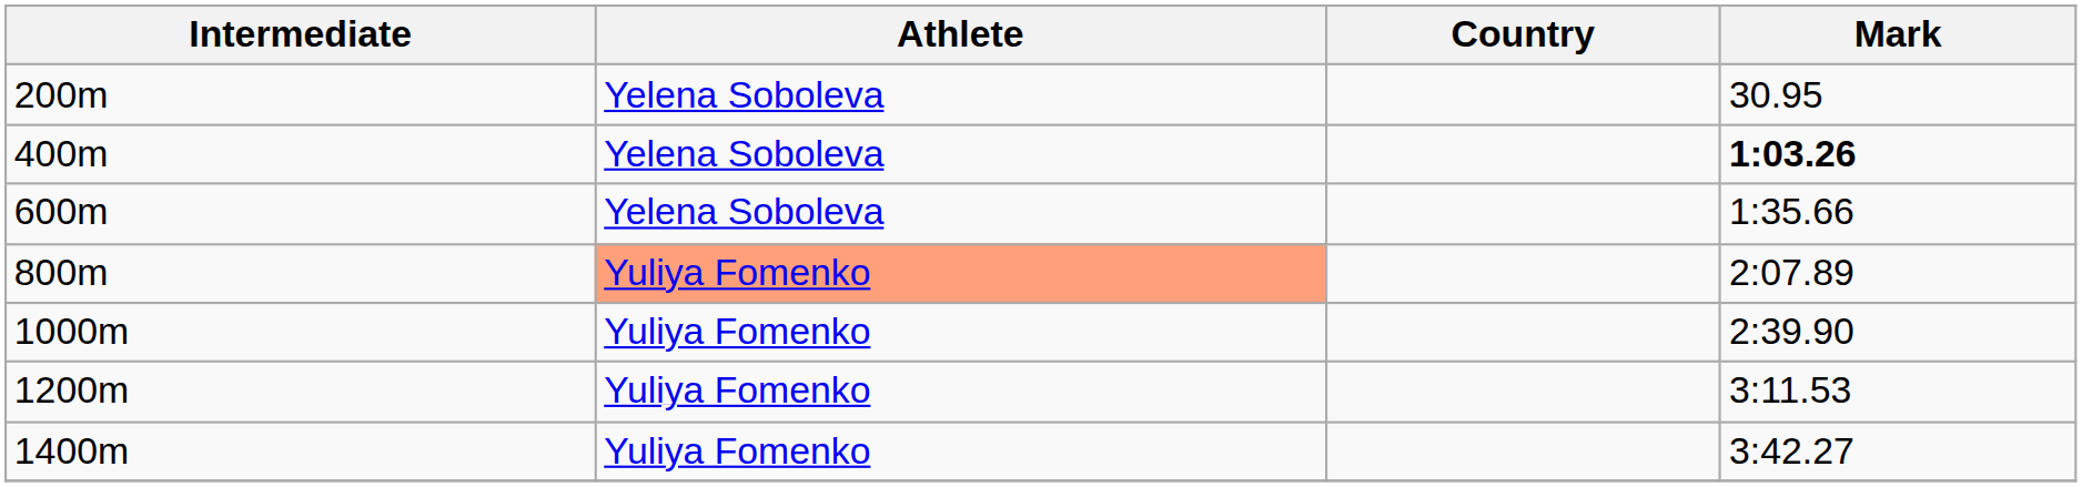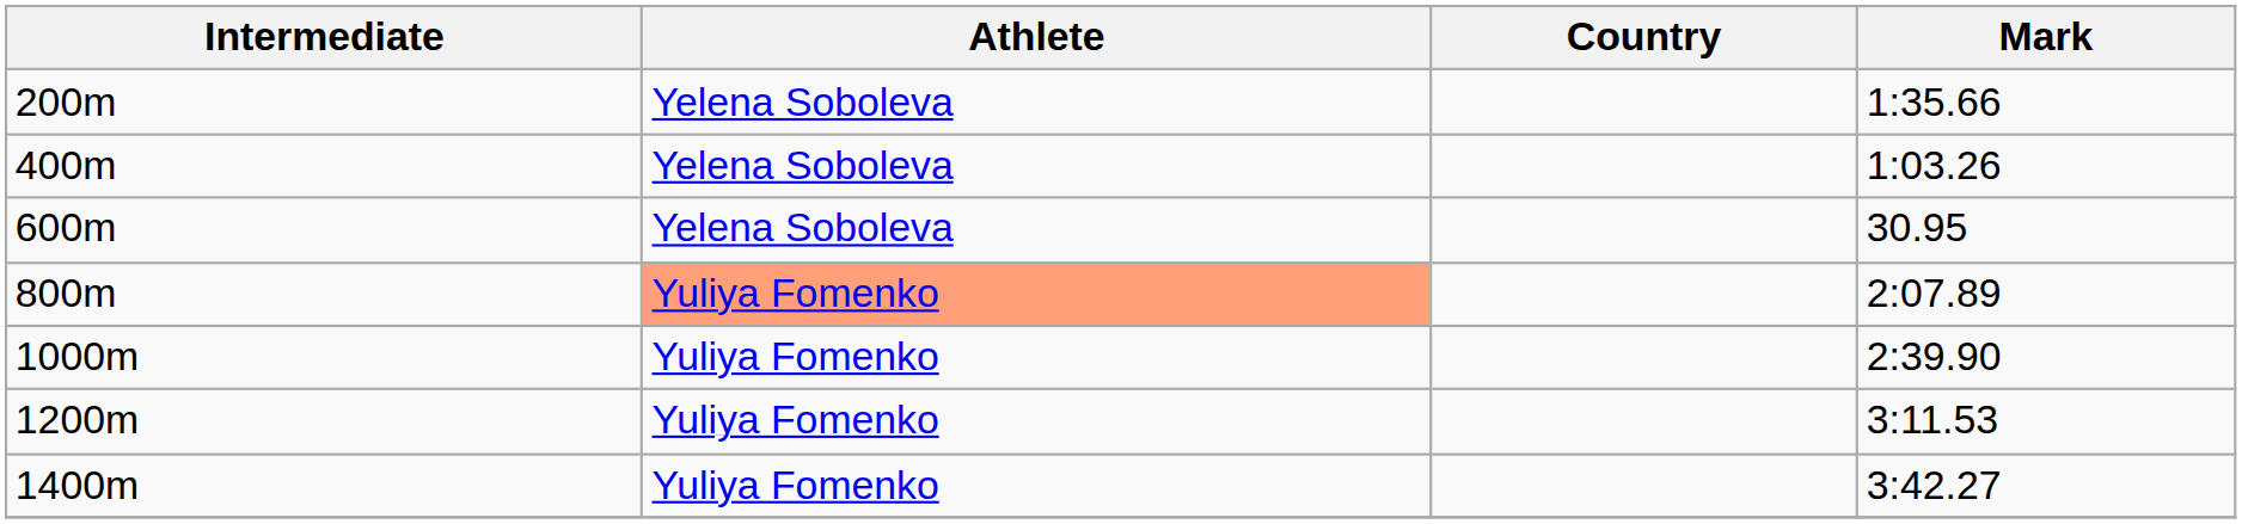200m | Mark: 30.95 -> 1:35.66
400m | Mark: bold -> normal
600m | Mark: 1:35.66 -> 30.95
